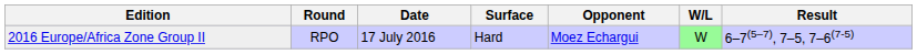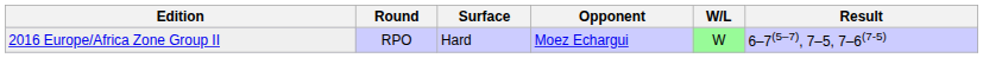- column: Date | 17 July 2016
